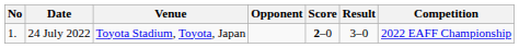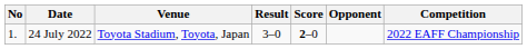columns swapped: Opponent <-> Result
